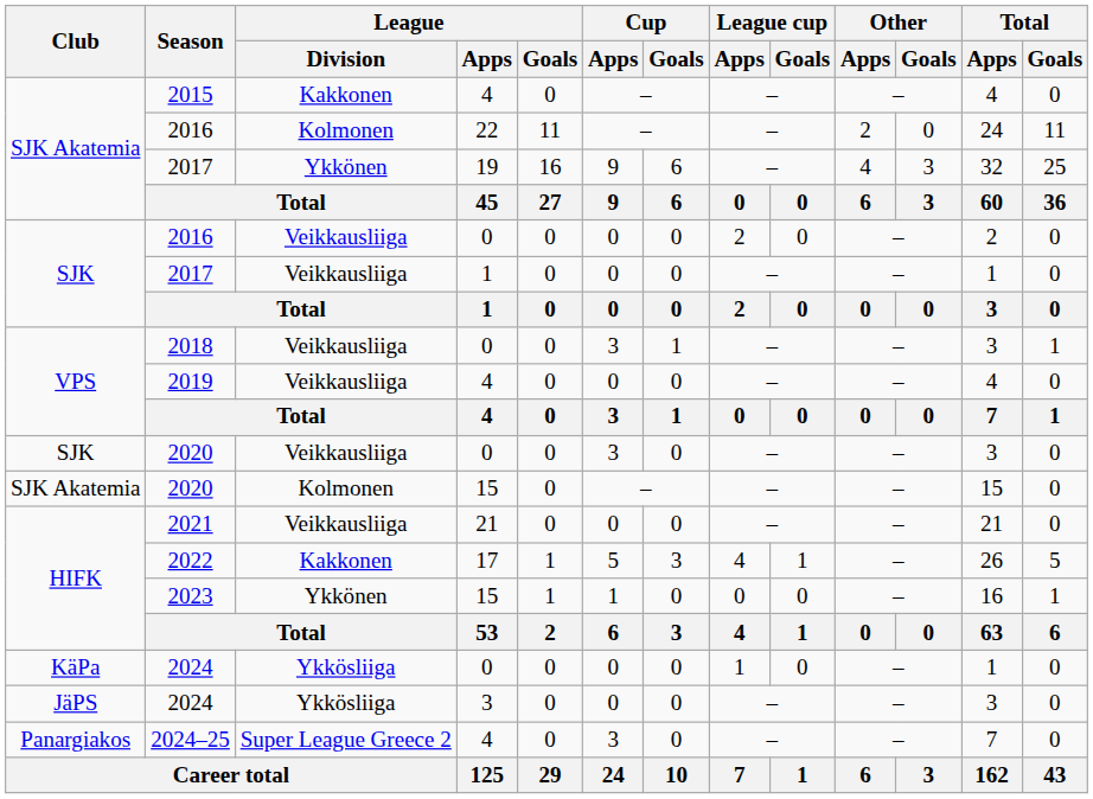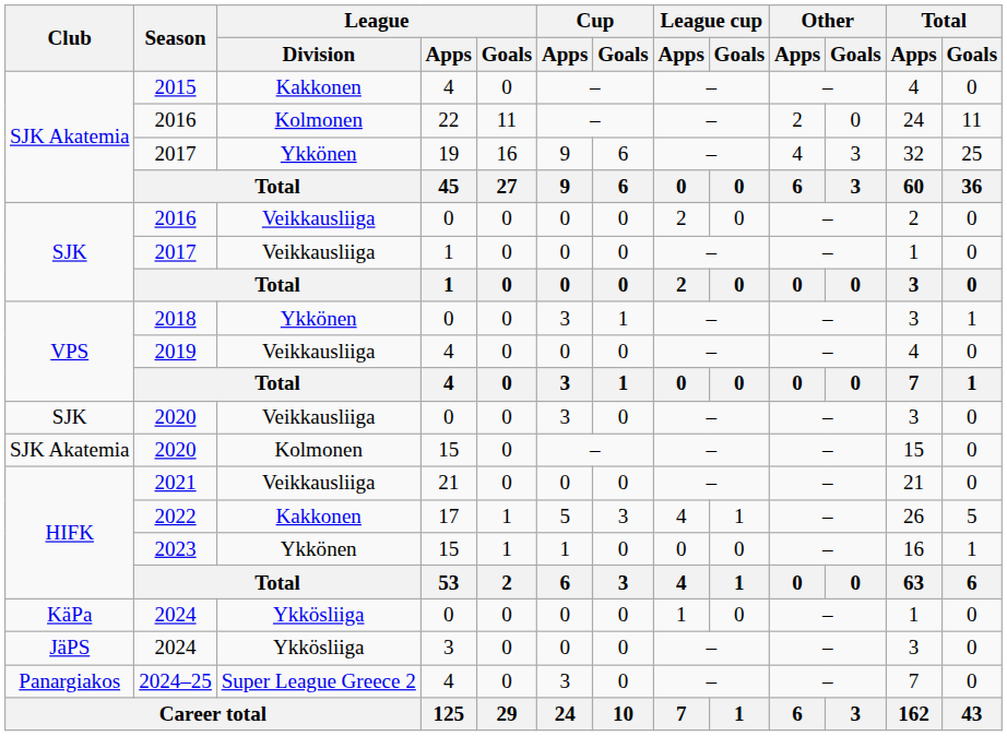2018 | League / Division: Veikkausliiga -> Ykkönen
